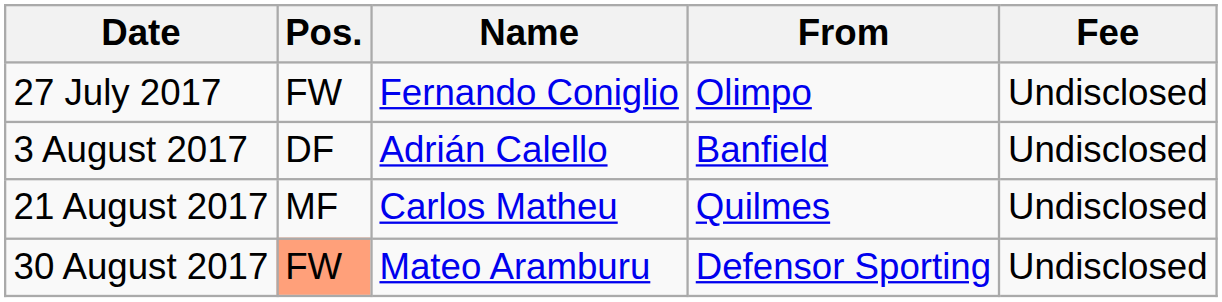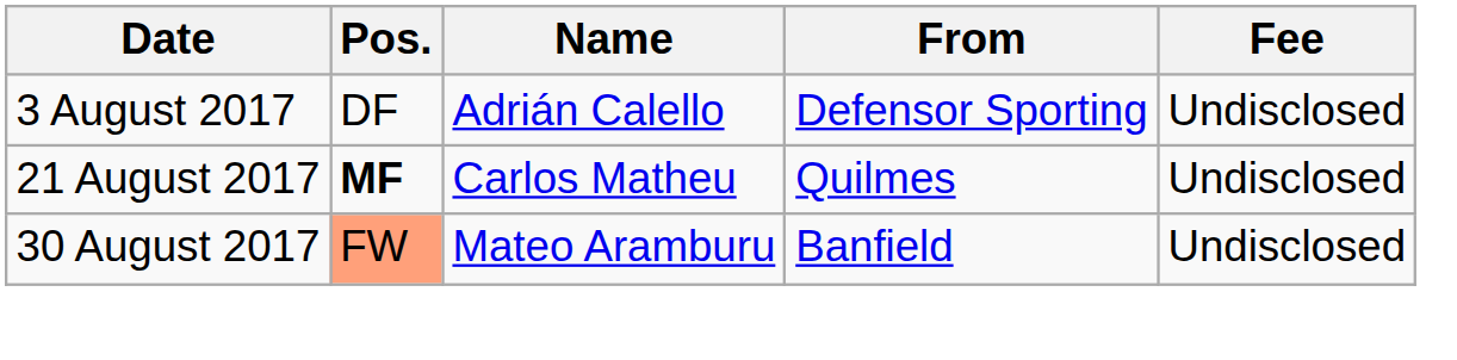- row: 27 July 2017 | FW | Fernando Coniglio | Olimpo | Undisclosed
3 August 2017 | From: Banfield -> Defensor Sporting
21 August 2017 | Pos.: normal -> bold
30 August 2017 | From: Defensor Sporting -> Banfield
